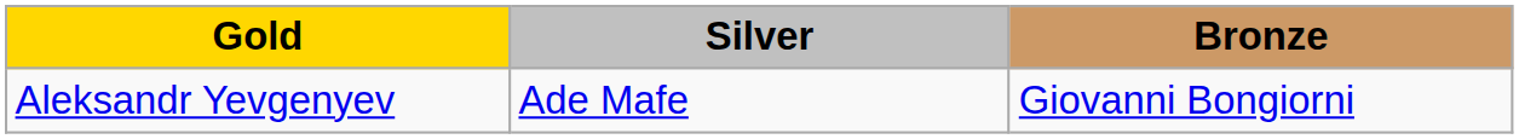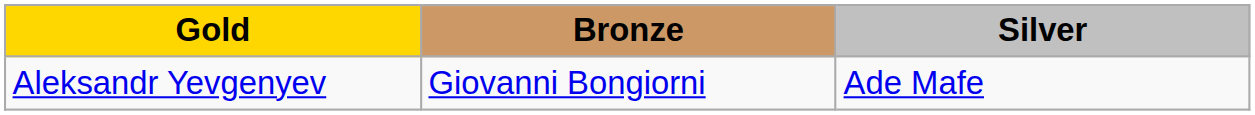columns swapped: Silver <-> Bronze
